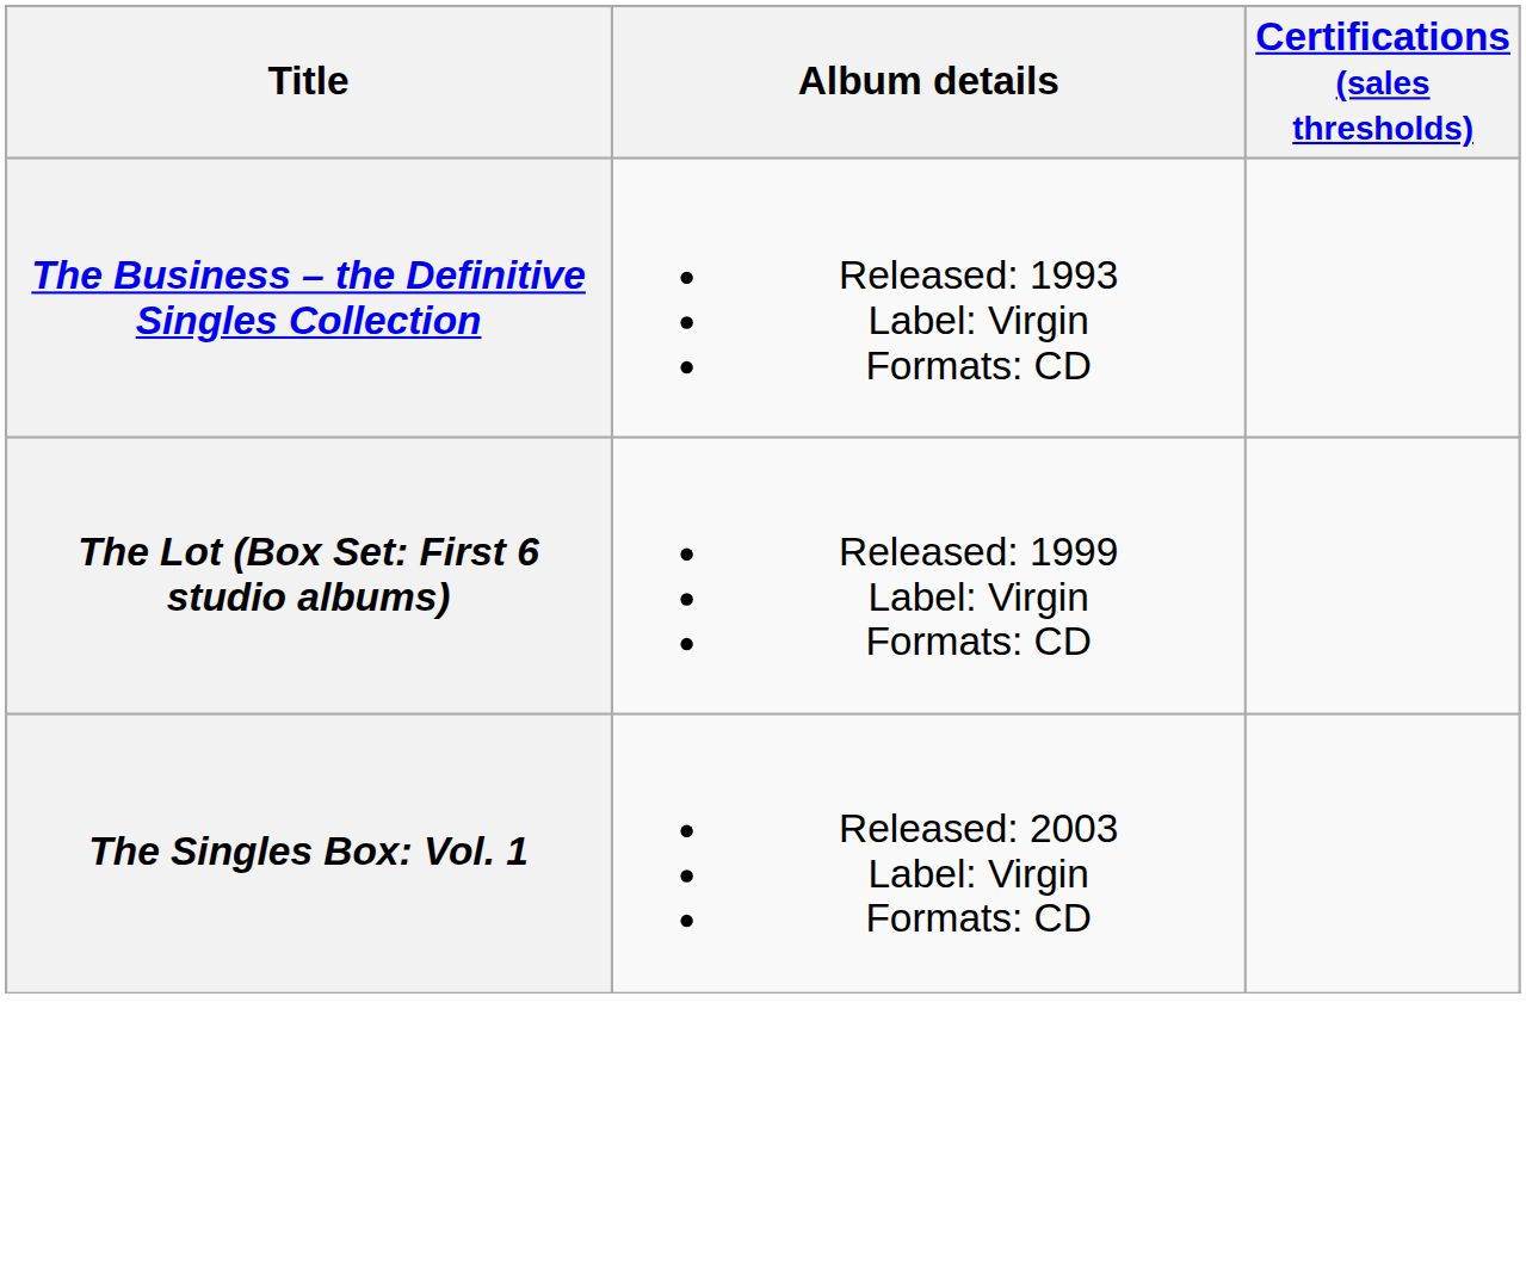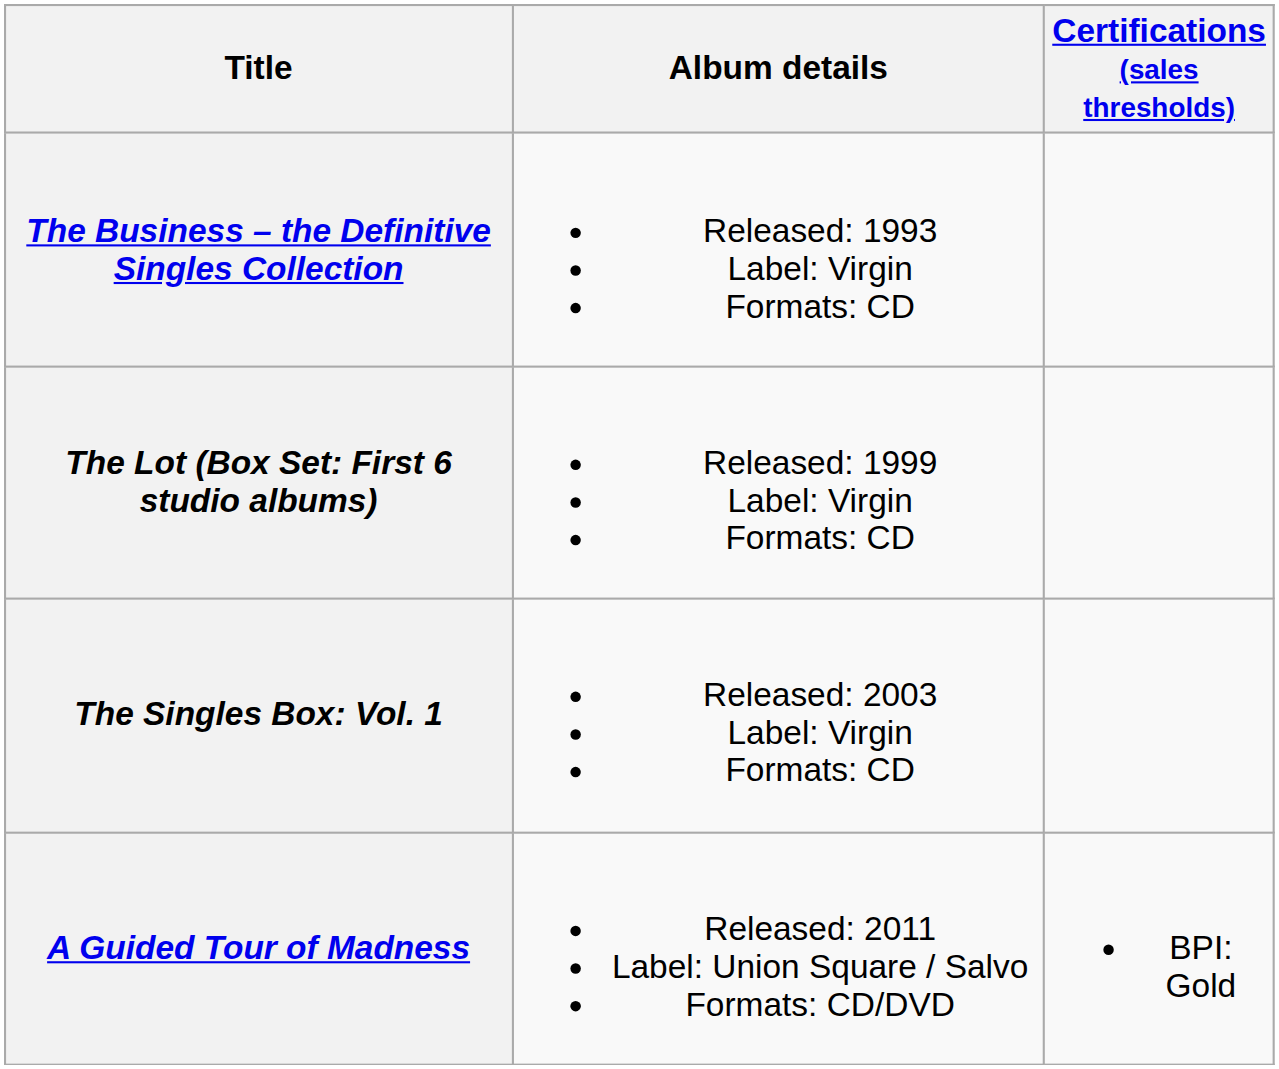+ row: A Guided Tour of Madness | Released: 2011 Label: Union Square / Salvo Formats: CD/DVD | BPI: Gold
